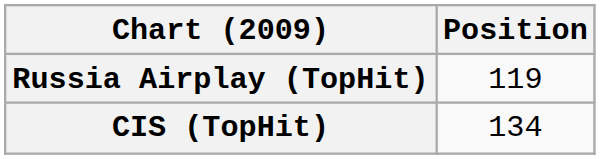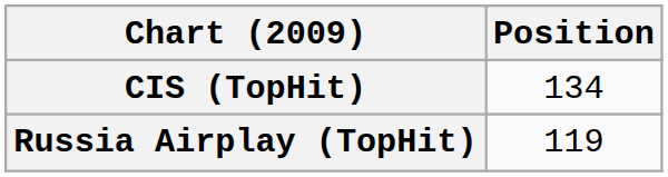rows swapped: CIS (TopHit) <-> Russia Airplay (TopHit)
